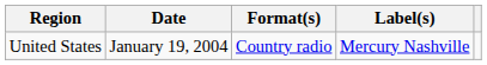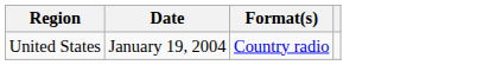- column: Label(s) | Mercury Nashville
